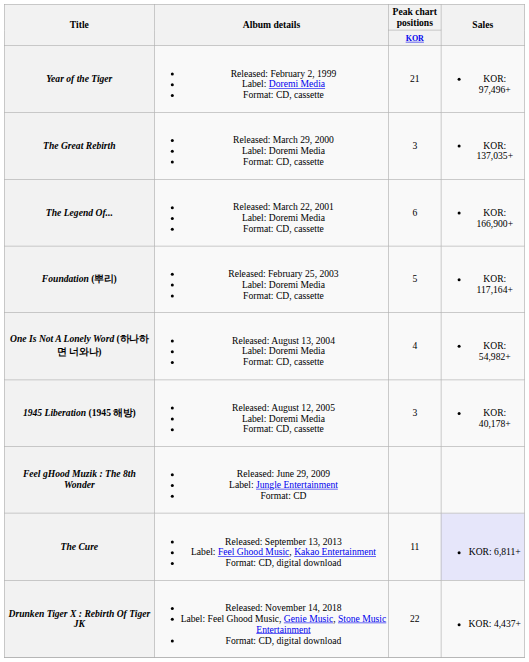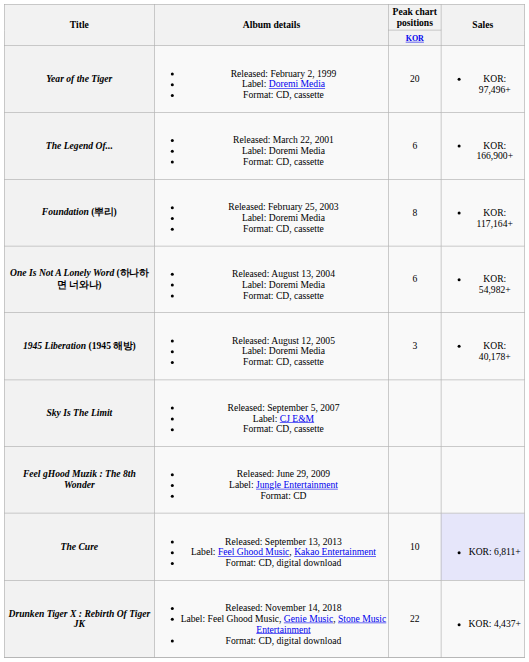Year of the Tiger | Peak chart positions / KOR: 21 -> 20
- row: The Great Rebirth | Released: March 29, 2000 Label: Doremi Media Format: CD, cassette | 3 | KOR: 137,035+
Foundation (뿌리) | Peak chart positions / KOR: 5 -> 8
One Is Not A Lonely Word (하나하면 너와나) | Peak chart positions / KOR: 4 -> 6
+ row: Sky Is The Limit | Released: September 5, 2007 Label: CJ E&M Format: CD, cassette
The Cure | Peak chart positions / KOR: 11 -> 10
